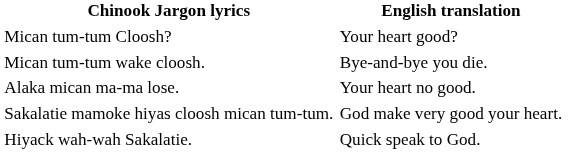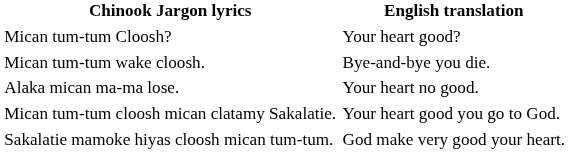+ row: Mican tum-tum cloosh mican clatamy Sakalatie. | Your heart good you go to God.
- row: Hiyack wah-wah Sakalatie. | Quick speak to God.
